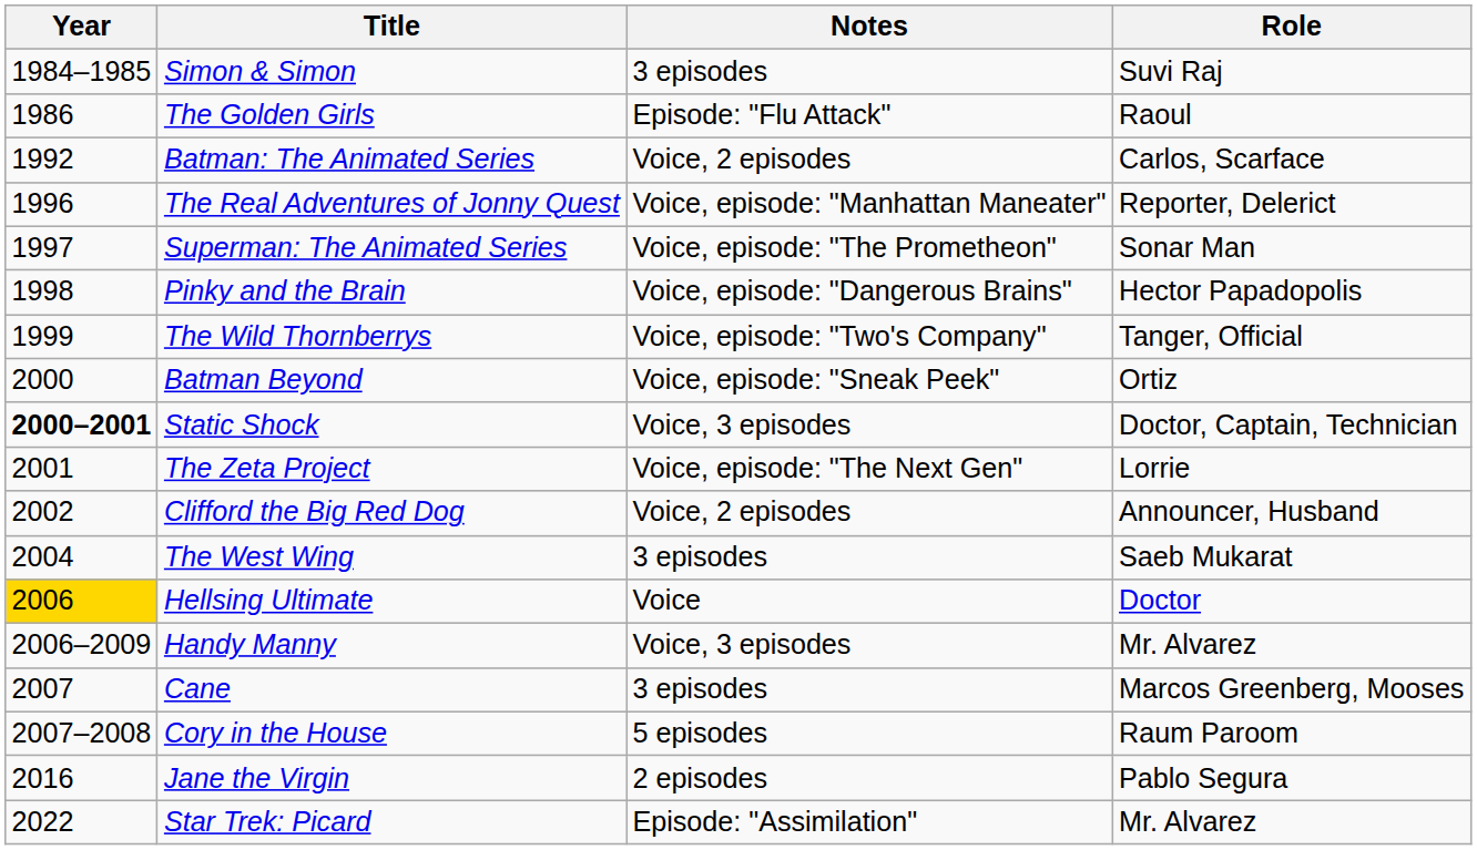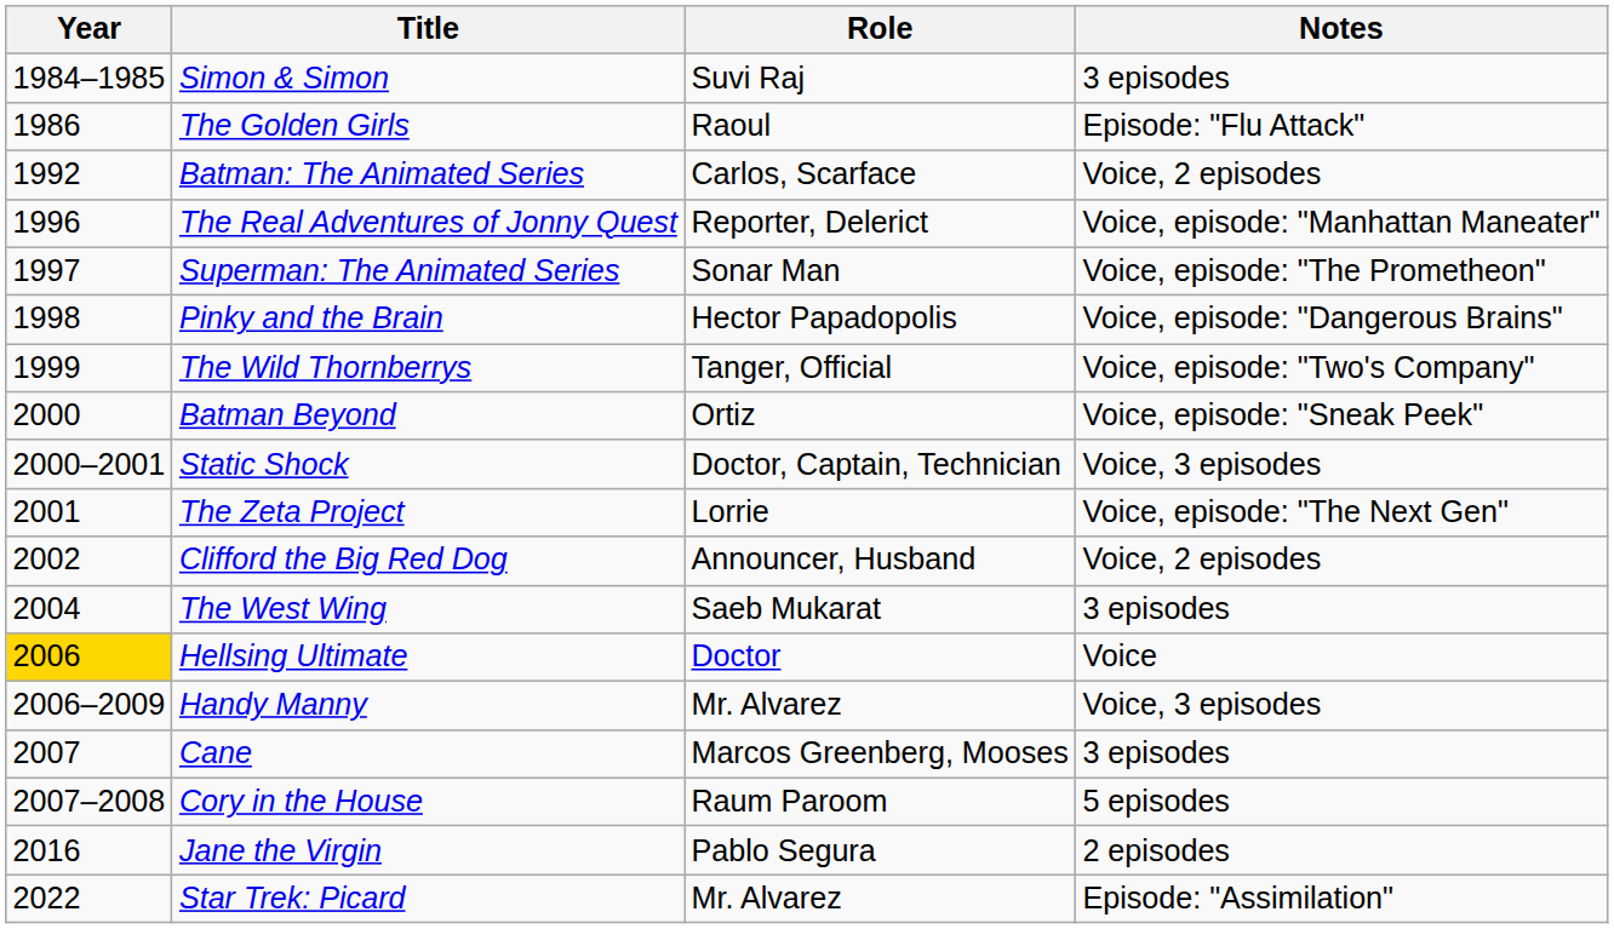columns swapped: Role <-> Notes
Static Shock | Year: bold -> normal
